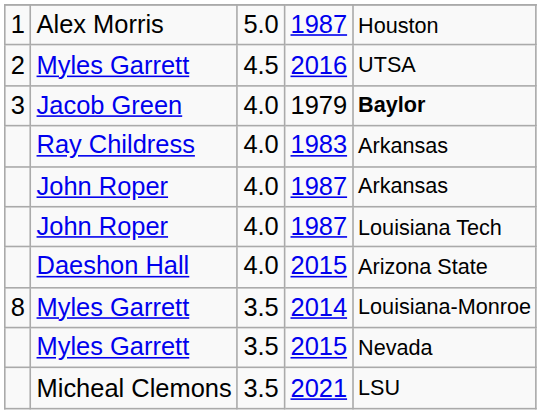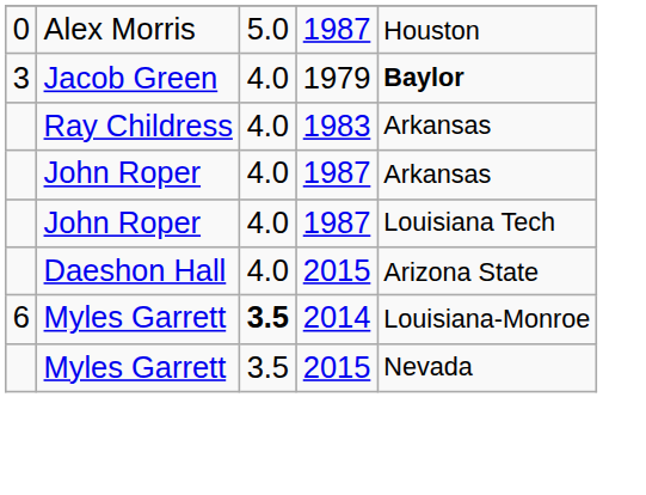Alex Morris | column 1: 1 -> 0
- row: 2 | Myles Garrett | 4.5 | 2016 | UTSA
Myles Garrett / 2014 | column 1: 8 -> 6
Myles Garrett / 2014 | column 3: normal -> bold
- row: Micheal Clemons | 3.5 | 2021 | LSU
